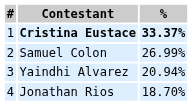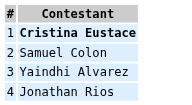- column: % | 33.37% | 26.99% | 20.94% | 18.70%
